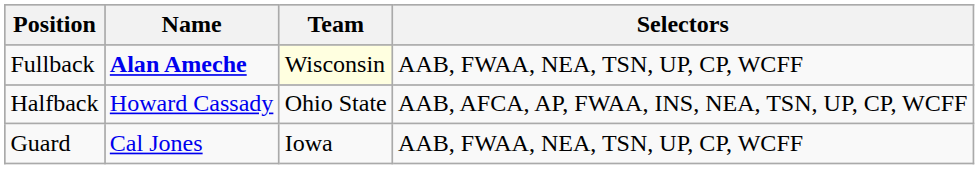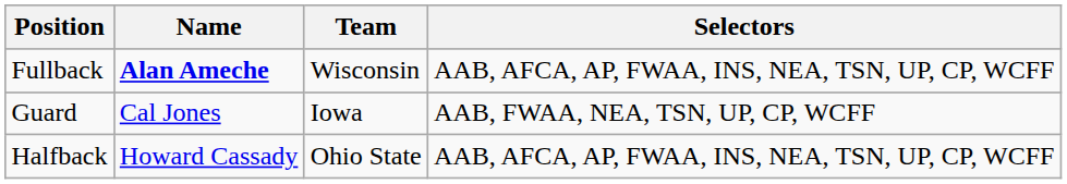Fullback | Team: lightyellow background -> no background
Fullback | Selectors: AAB, FWAA, NEA, TSN, UP, CP, WCFF -> AAB, AFCA, AP, FWAA, INS, NEA, TSN, UP, CP, WCFF
rows swapped: Halfback <-> Guard
